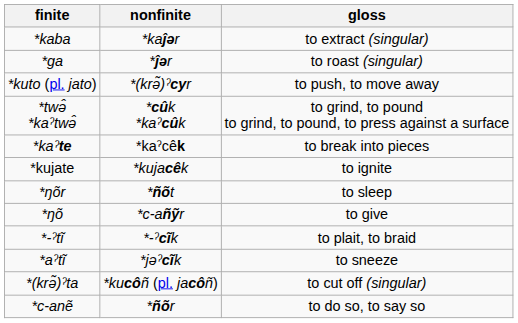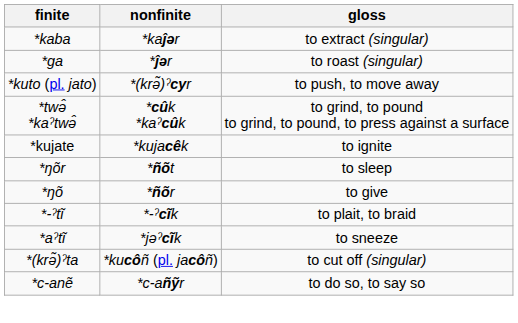- row: *kaˀte | *kaˀcêk | to break into pieces
*ŋõ | nonfinite: *c-añỹr -> *ñõr
*c-anẽ | nonfinite: *ñõr -> *c-añỹr
